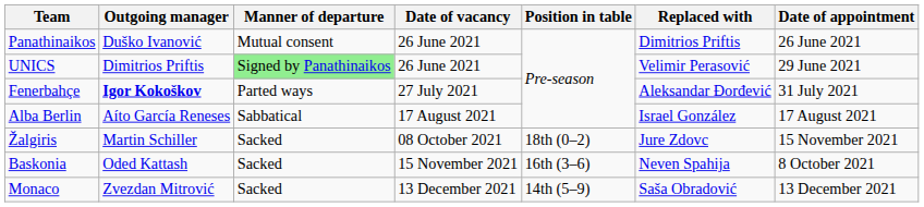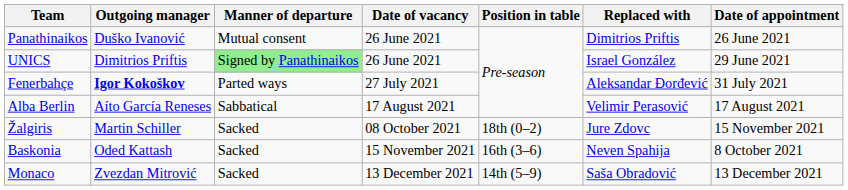UNICS | Replaced with: Velimir Perasović -> Israel González
Alba Berlin | Replaced with: Israel González -> Velimir Perasović
